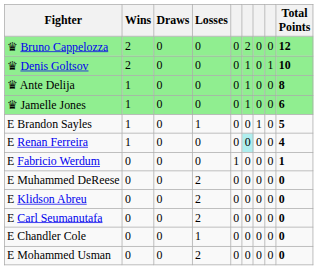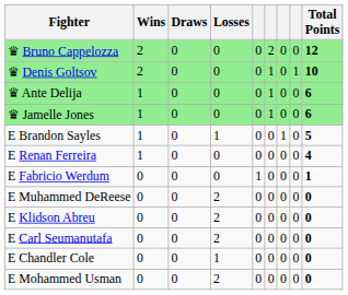♛ Ante Delija | Total Points: 8 -> 6
E Renan Ferreira | column 6: paleturquoise background -> no background
